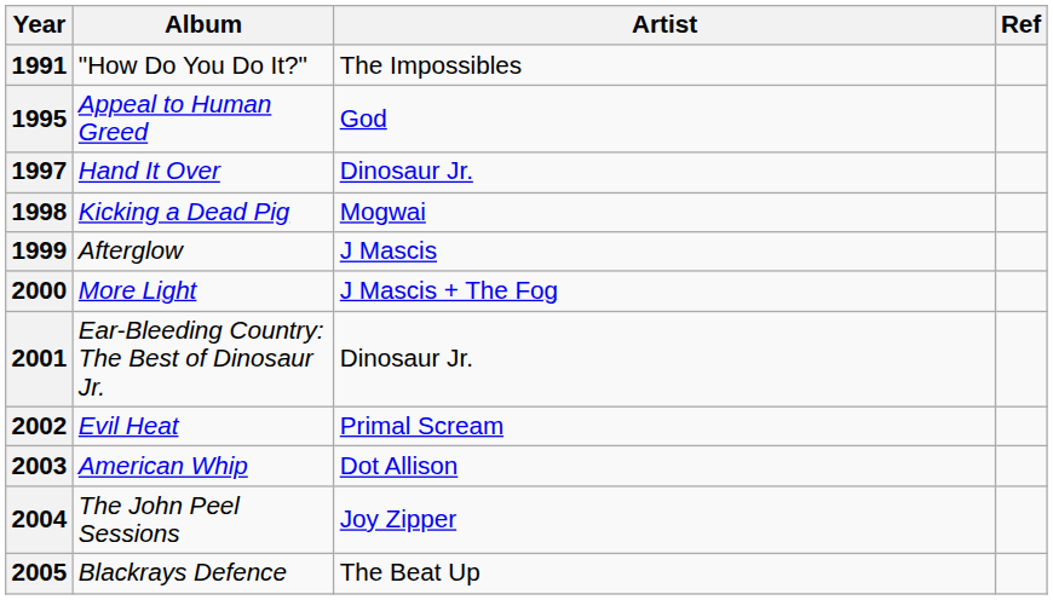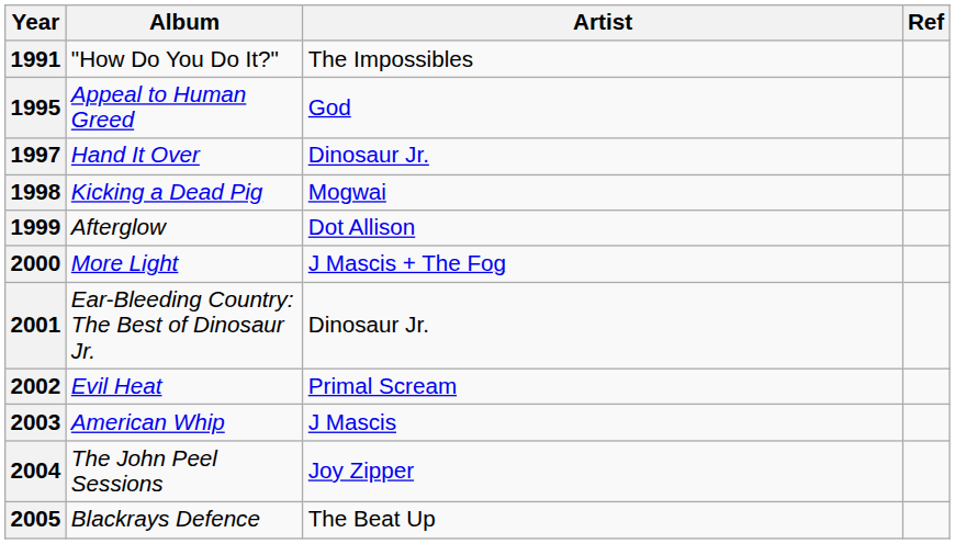1999 | Artist: J Mascis -> Dot Allison
2003 | Artist: Dot Allison -> J Mascis
